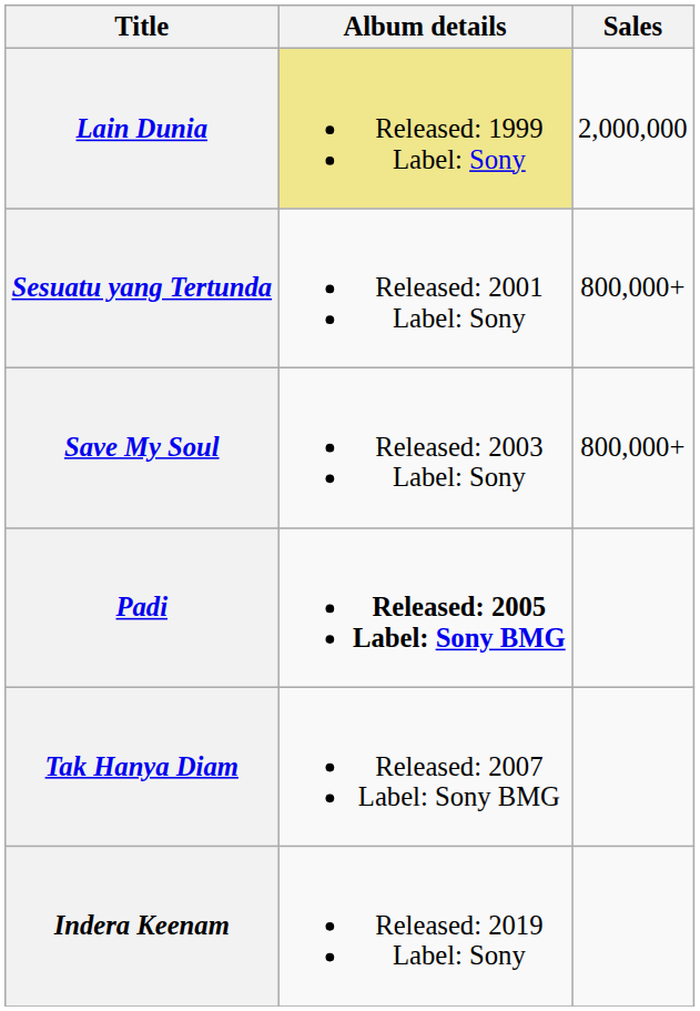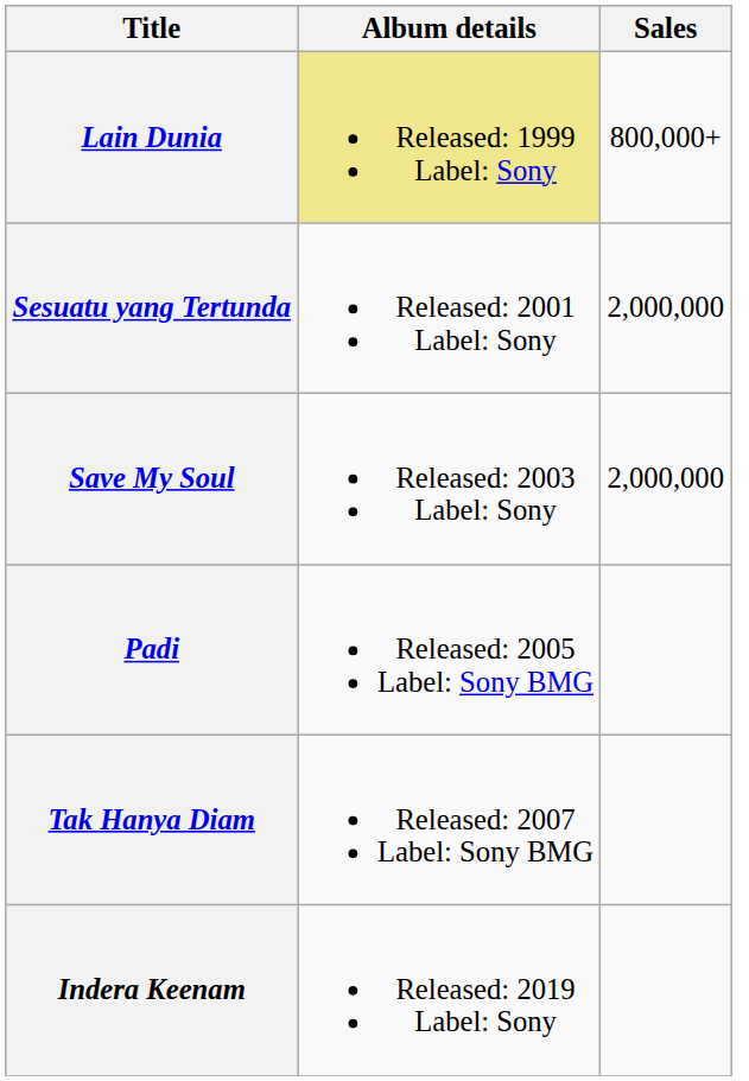Lain Dunia | Sales: 2,000,000 -> 800,000+
Sesuatu yang Tertunda | Sales: 800,000+ -> 2,000,000
Save My Soul | Sales: 800,000+ -> 2,000,000
Padi | Album details: bold -> normal
